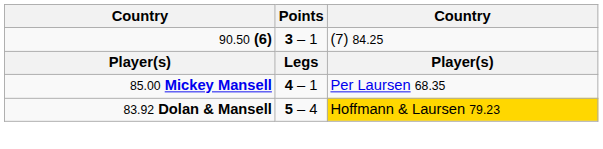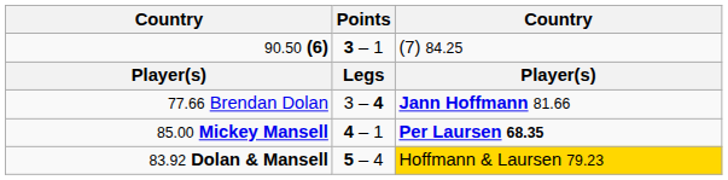+ row: 77.66 Brendan Dolan | 3 – 4 | Jann Hoffmann 81.66
85.00 Mickey Mansell | column 3: normal -> bold
